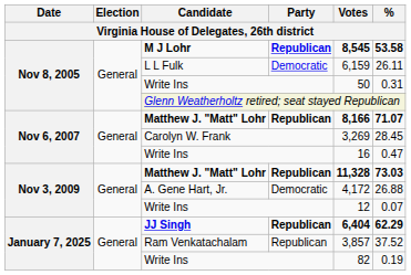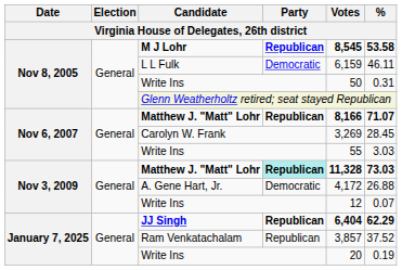L L Fulk | %: 26.11 -> 46.11
Nov 6, 2007 / Write Ins | Votes: 16 -> 55
Nov 6, 2007 / Write Ins | %: 0.47 -> 3.03
Nov 3, 2009 / Matthew J. "Matt" Lohr | Party: no background -> paleturquoise background
January 7, 2025 / Write Ins | Votes: 82 -> 20
